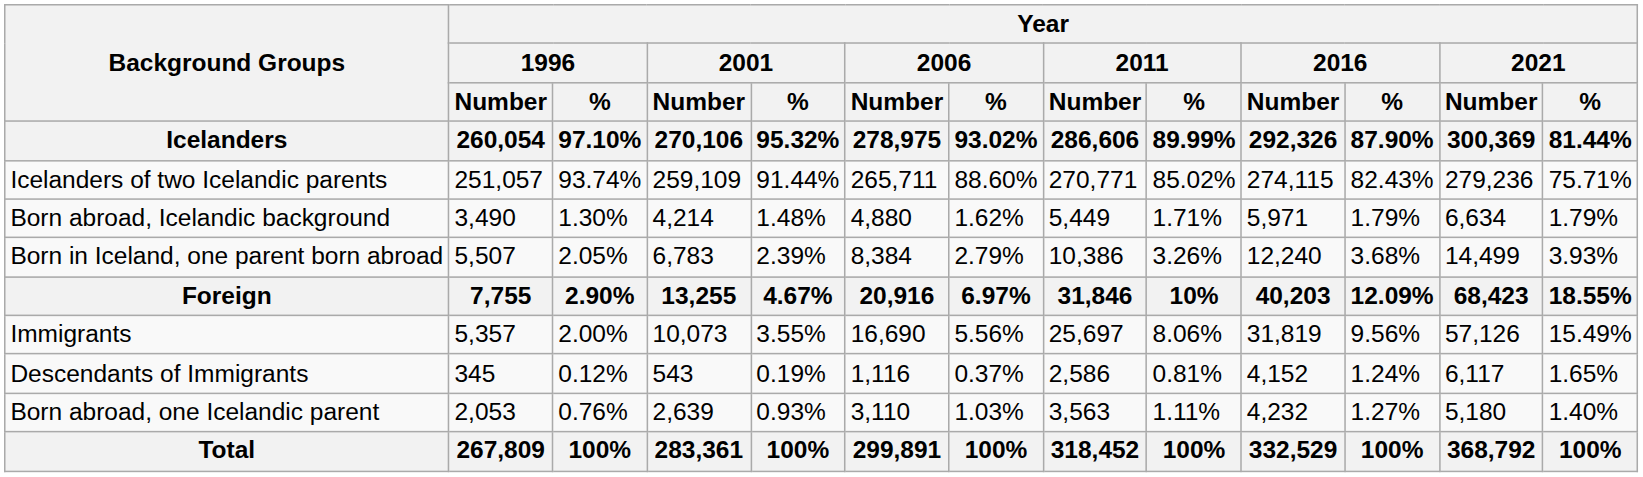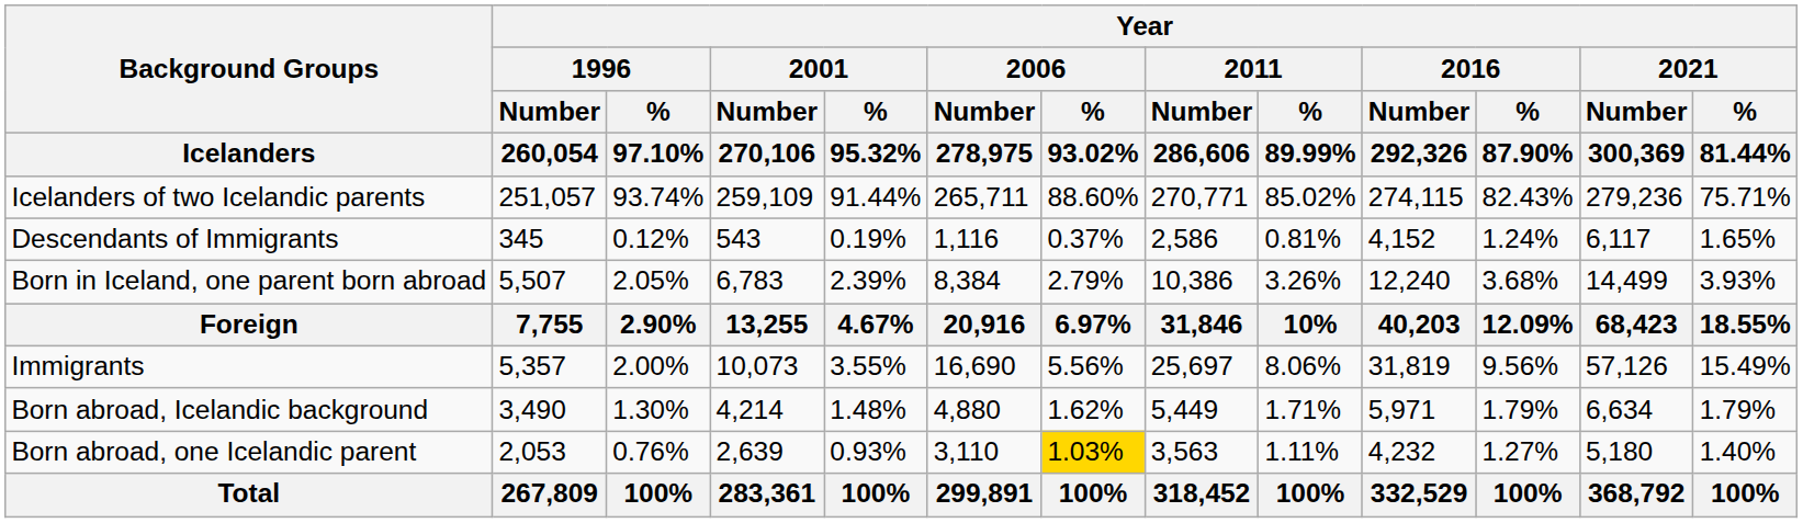rows swapped: Born abroad, Icelandic background <-> Descendants of Immigrants
Born abroad, one Icelandic parent | Year / 2006 / % / 93.02%: no background -> gold background
